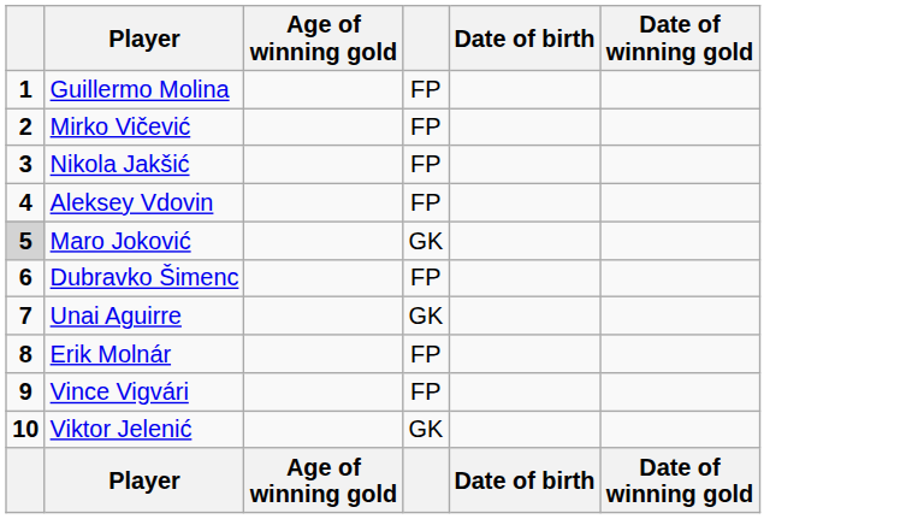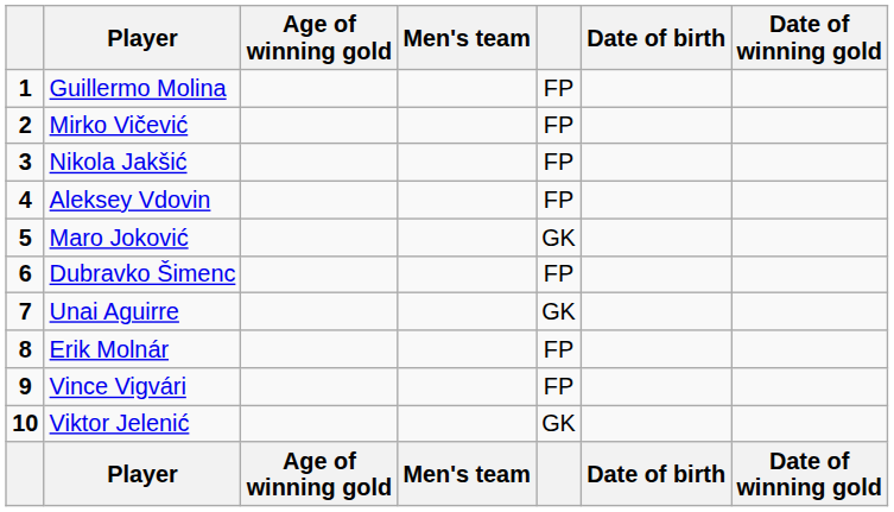+ column: Men's team | Men's team
Maro Joković | column 1: lightgrey background -> no background
